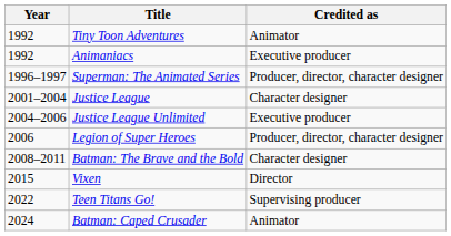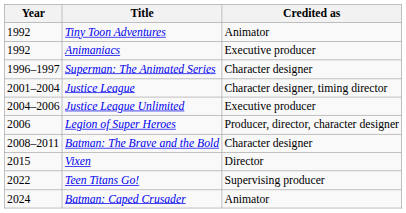Superman: The Animated Series | Credited as: Producer, director, character designer -> Character designer
Justice League | Credited as: Character designer -> Character designer, timing director
